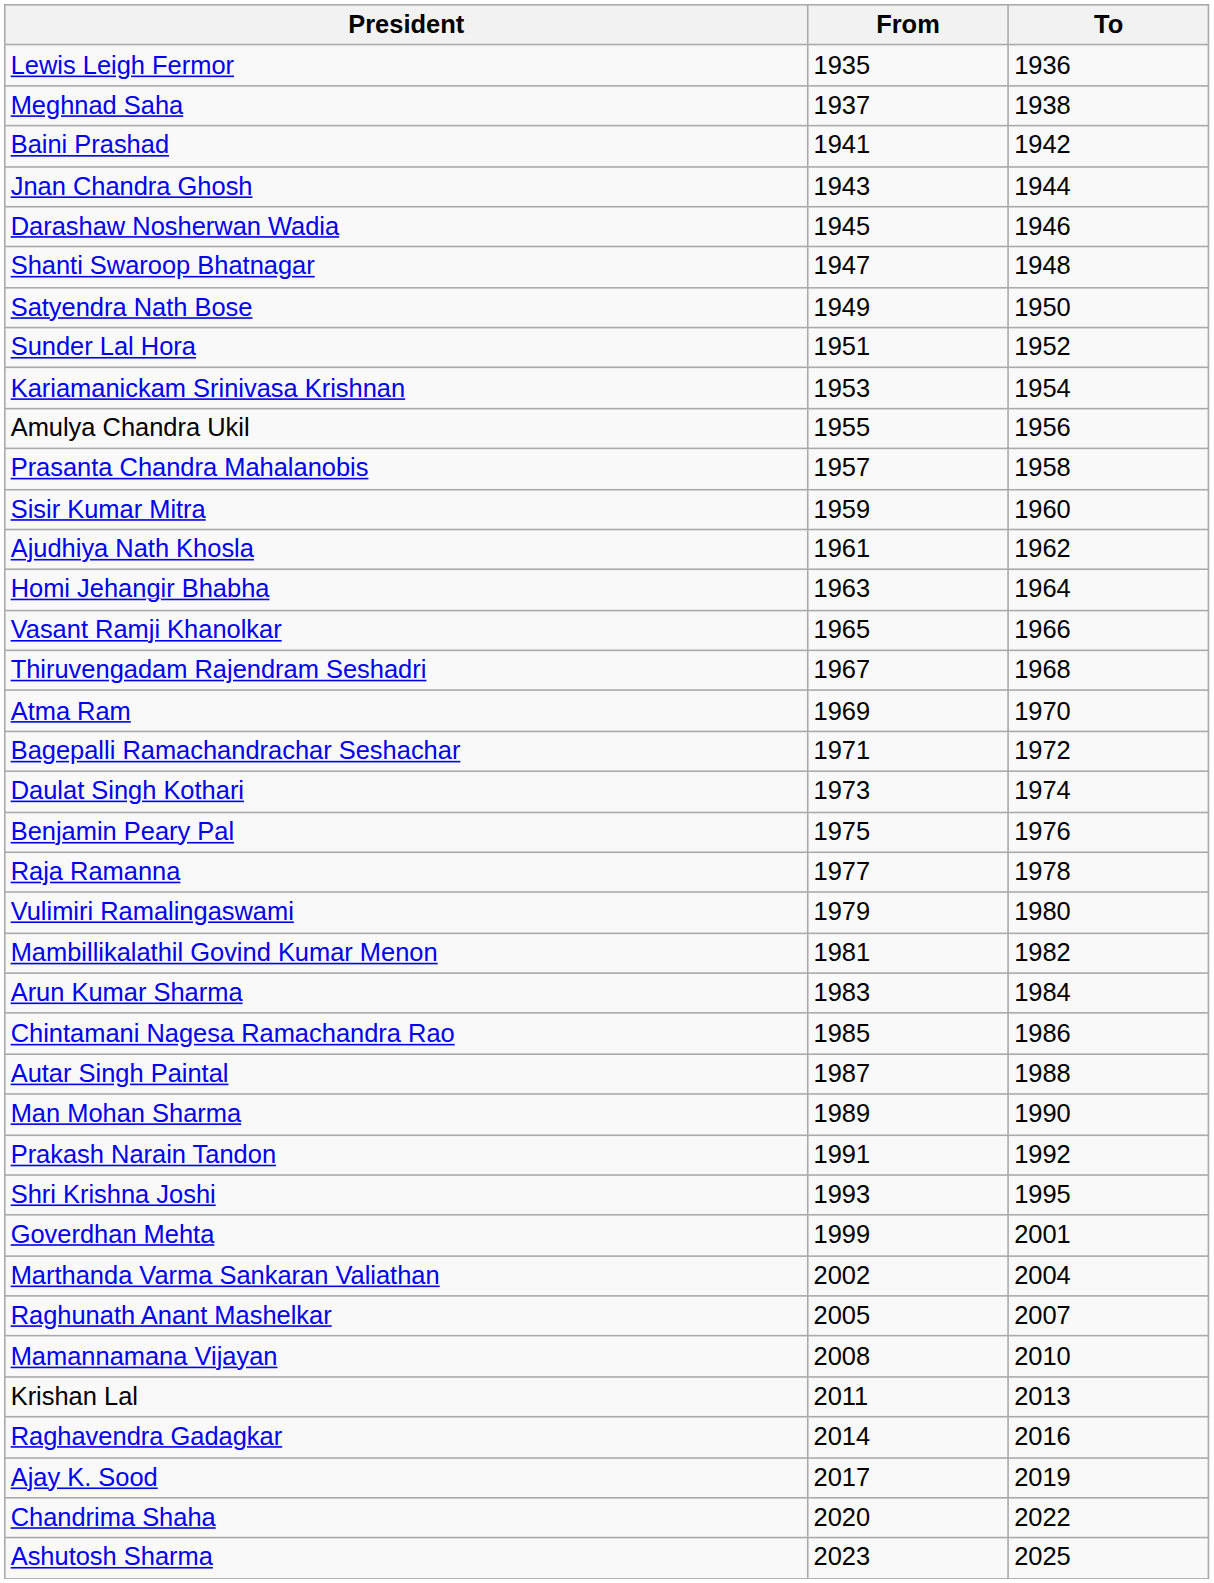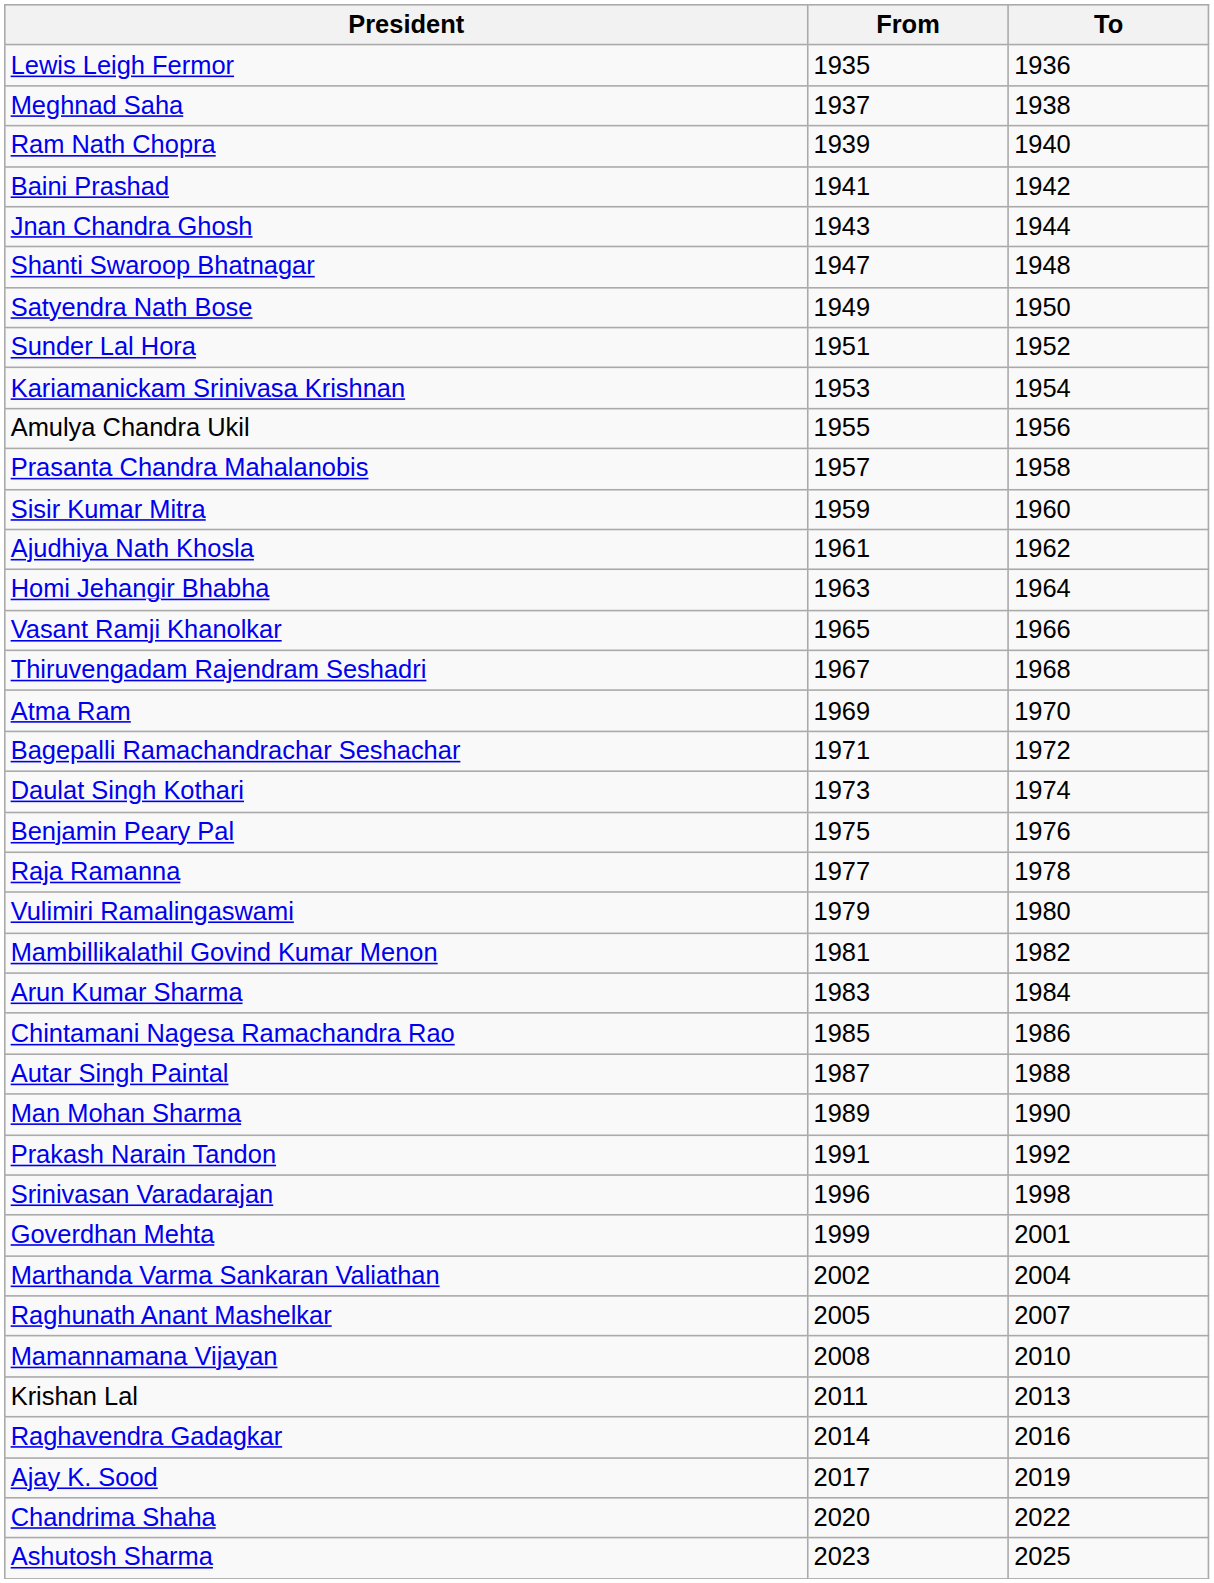+ row: Ram Nath Chopra | 1939 | 1940
- row: Darashaw Nosherwan Wadia | 1945 | 1946
- row: Shri Krishna Joshi | 1993 | 1995
+ row: Srinivasan Varadarajan | 1996 | 1998
